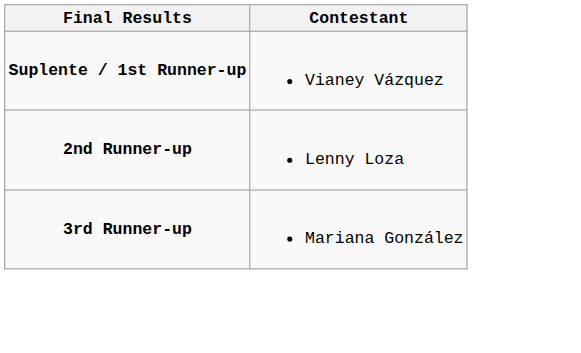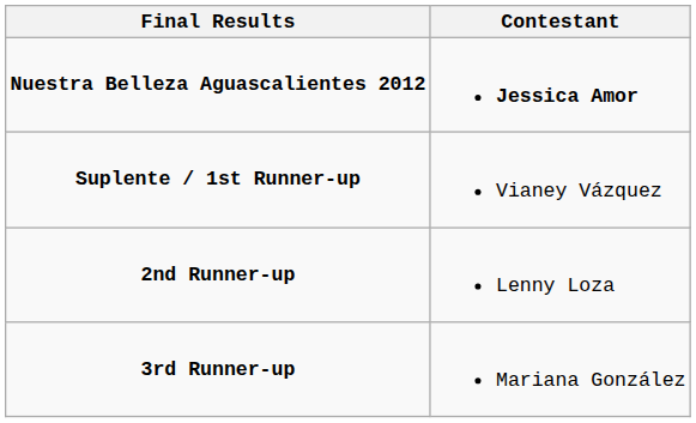+ row: Nuestra Belleza Aguascalientes 2012 | Jessica Amor
